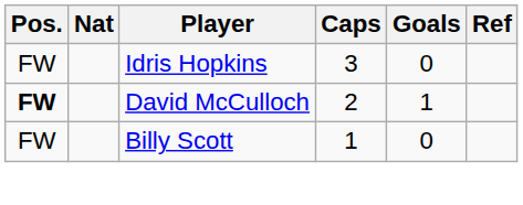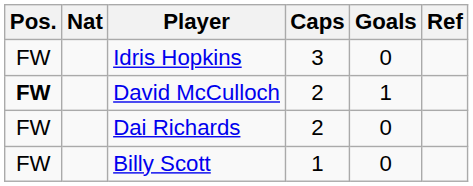+ row: FW | Dai Richards | 2 | 0
